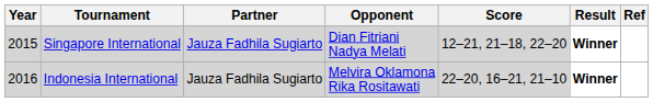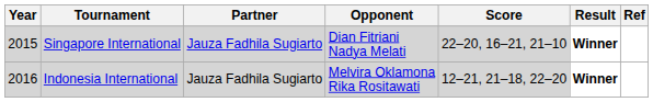Singapore International | Score: 12–21, 21–18, 22–20 -> 22–20, 16–21, 21–10
Indonesia International | Score: 22–20, 16–21, 21–10 -> 12–21, 21–18, 22–20
